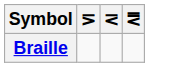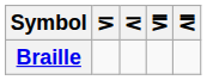+ column: ⪚
